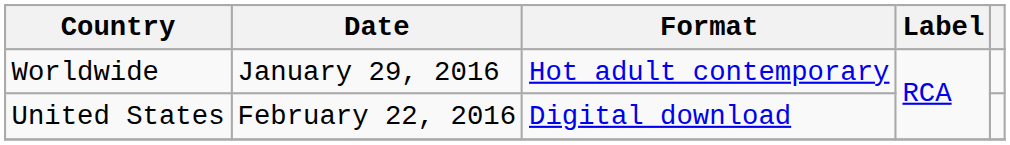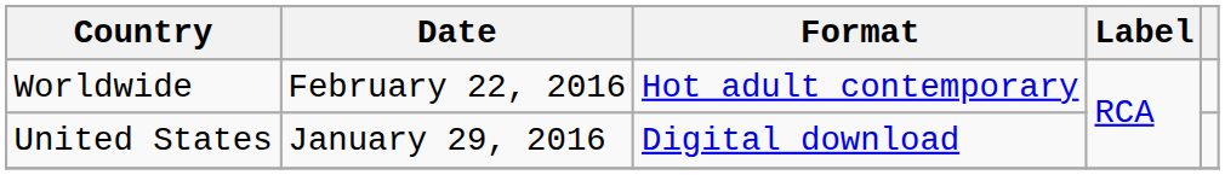Worldwide | Date: January 29, 2016 -> February 22, 2016
United States | Date: February 22, 2016 -> January 29, 2016
